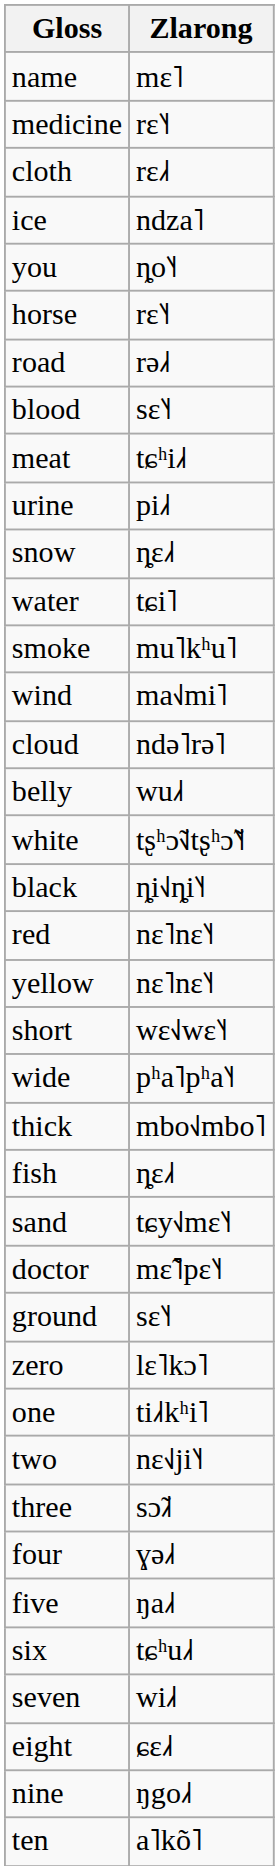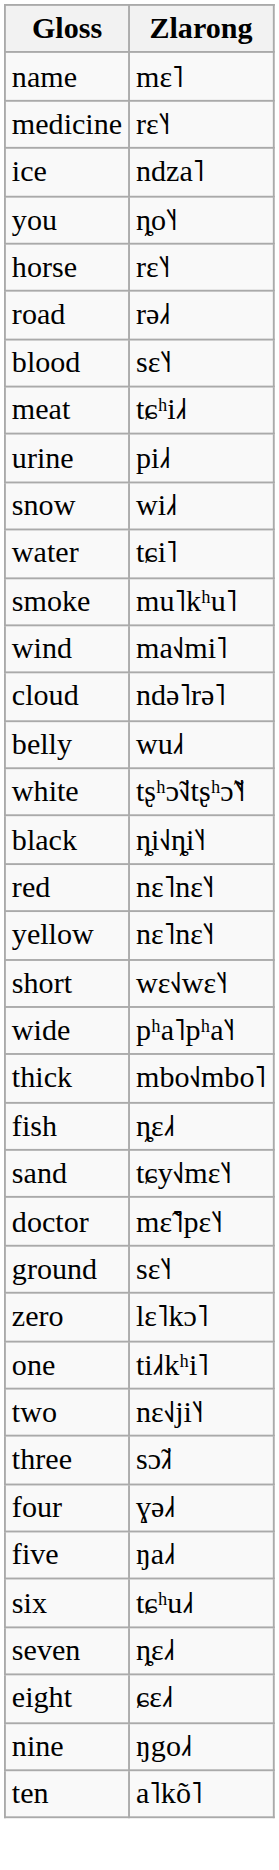- row: cloth | rɛ˩˧
snow | Zlarong: ȵɛ˩˧ -> wi˩˧
seven | Zlarong: wi˩˧ -> ȵɛ˩˧
